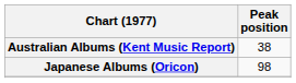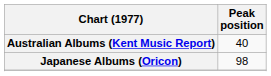Australian Albums (Kent Music Report) | Peak position: 38 -> 40
